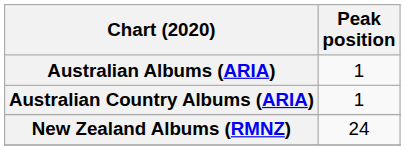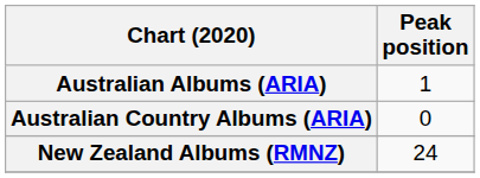Australian Country Albums (ARIA) | Peak position: 1 -> 0
